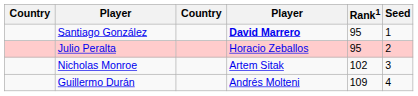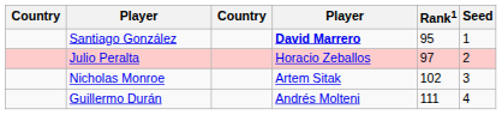Julio Peralta | Rank1: 95 -> 97
Guillermo Durán | Rank1: 109 -> 111
